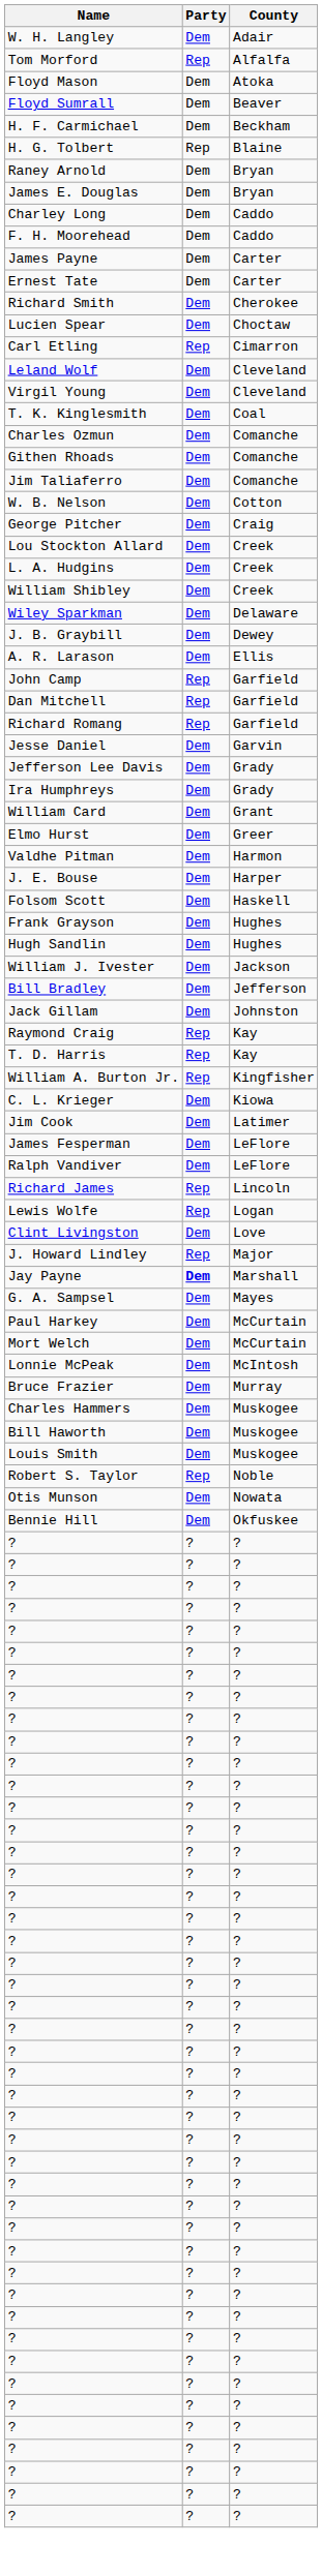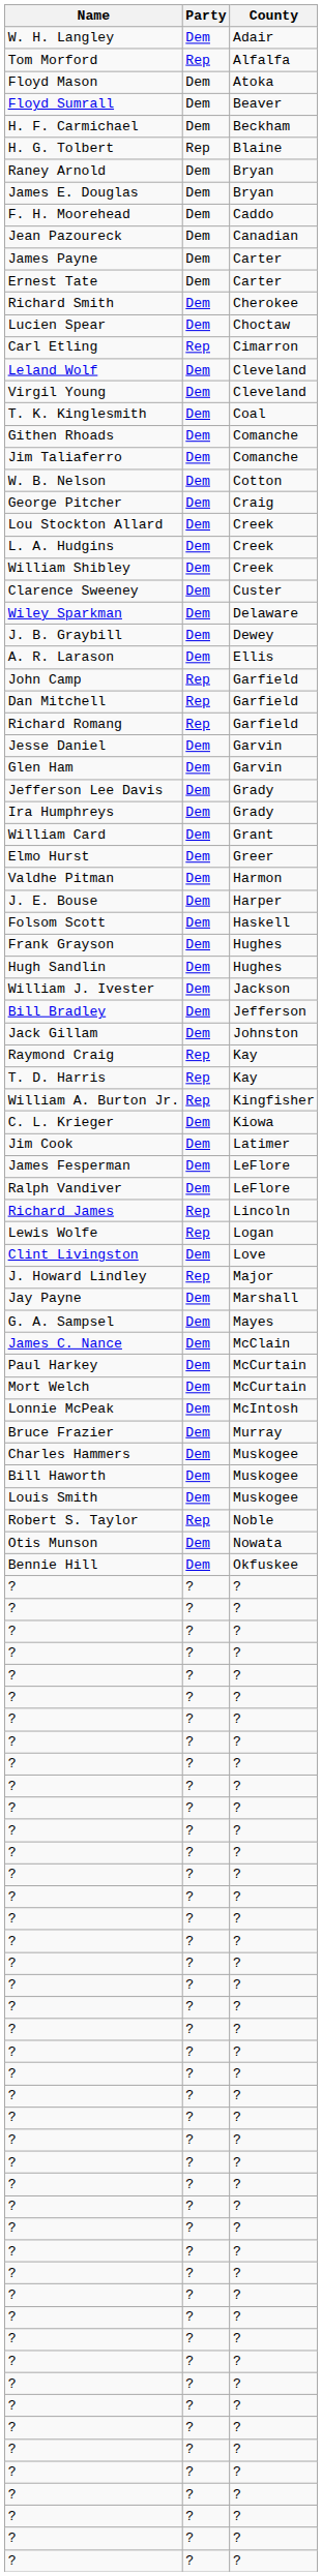- row: Charley Long | Dem | Caddo
+ row: Jean Pazoureck | Dem | Canadian
- row: Charles Ozmun | Dem | Comanche
+ row: Clarence Sweeney | Dem | Custer
+ row: Glen Ham | Dem | Garvin
Jay Payne | Party: bold -> normal
+ row: James C. Nance | Dem | McClain
